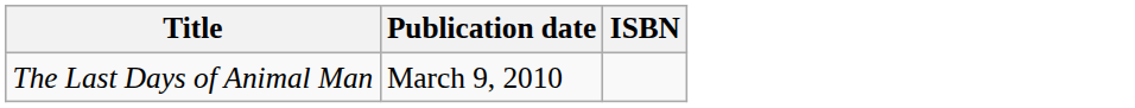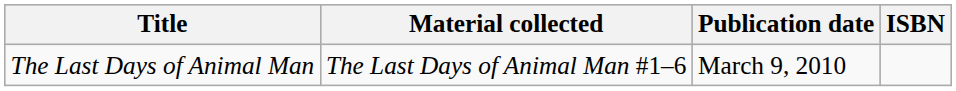+ column: Material collected | The Last Days of Animal Man #1–6
